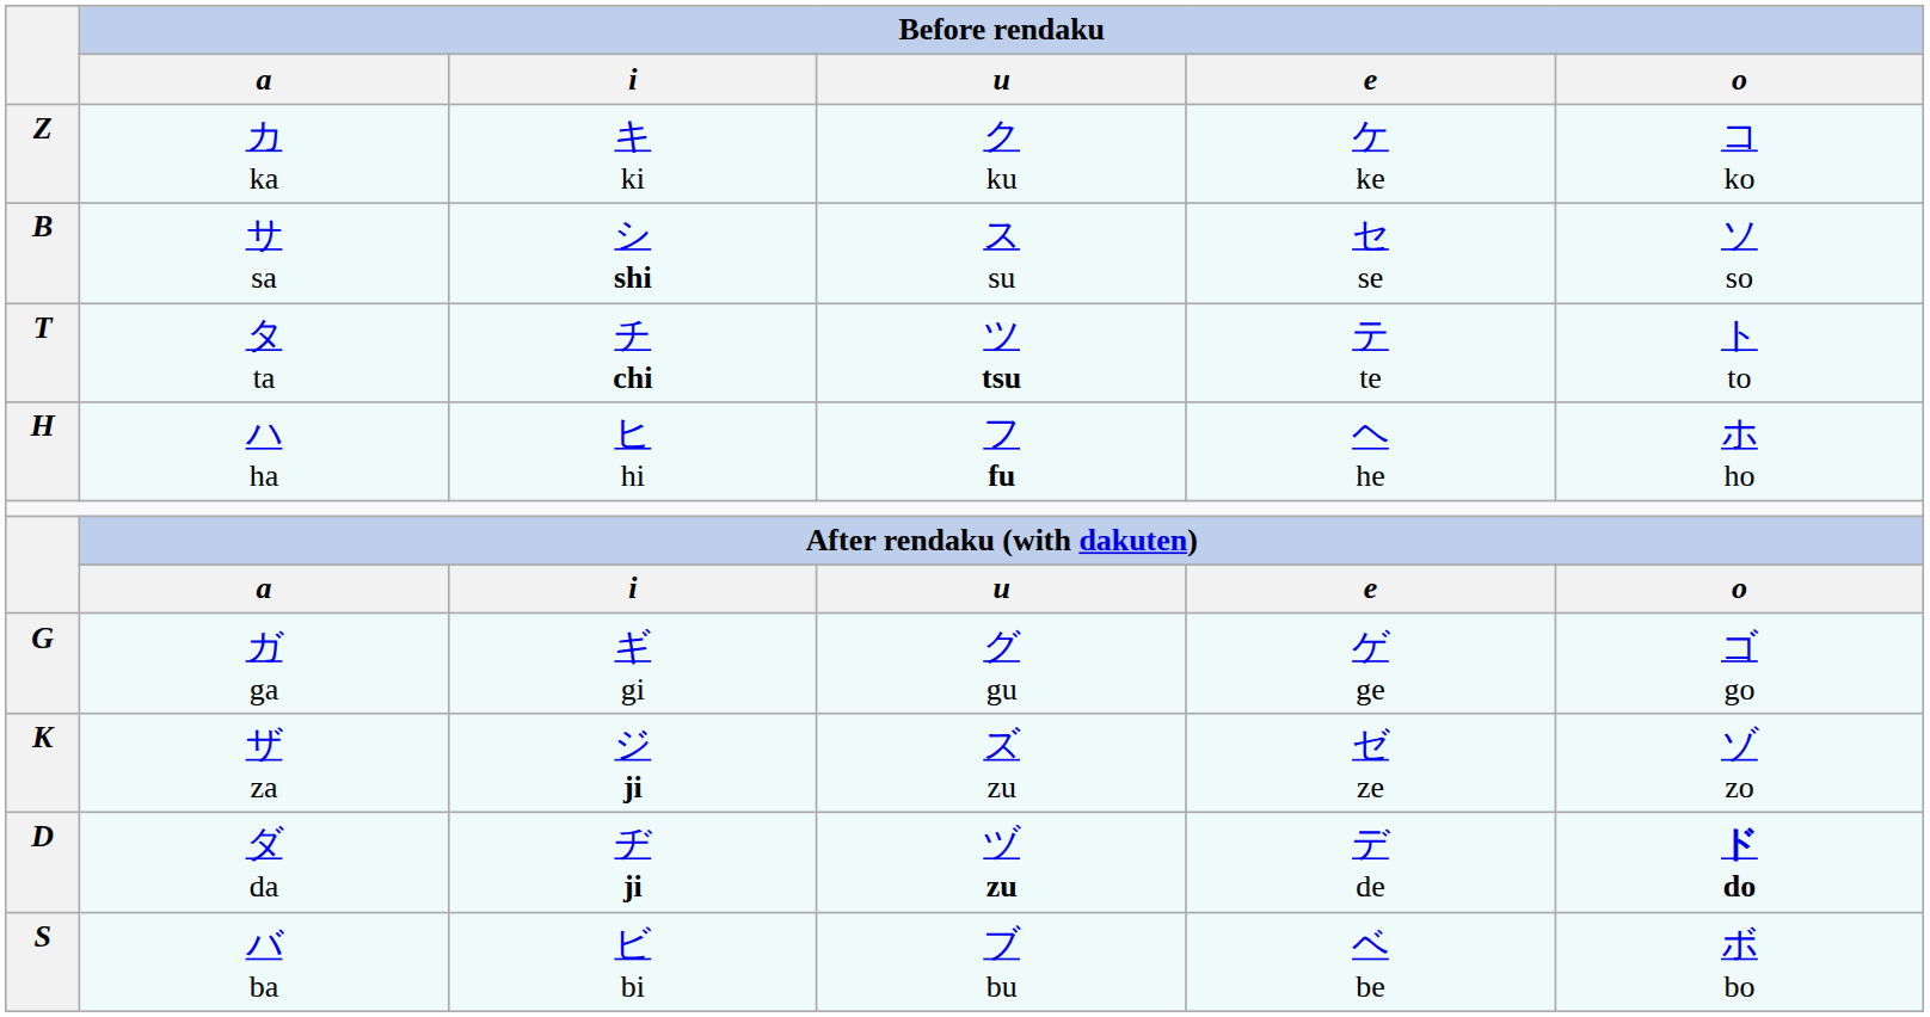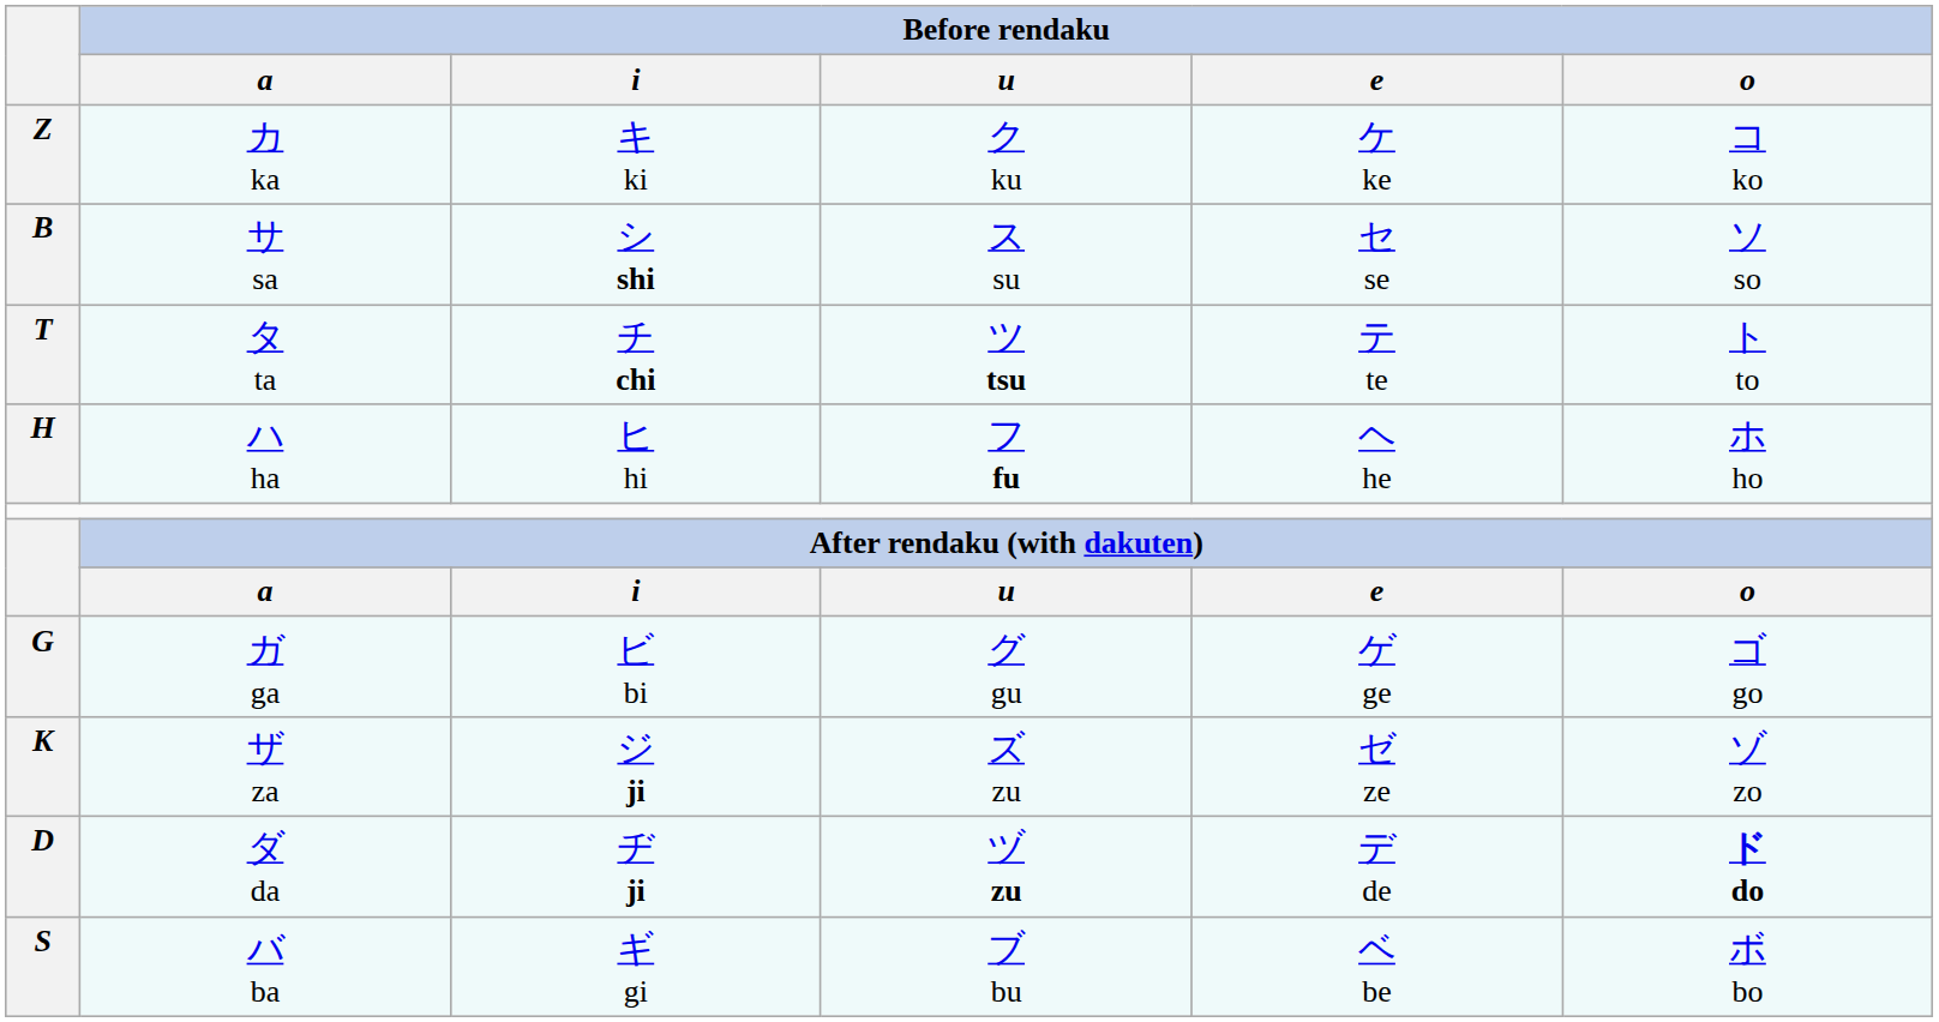ガ ga | Before rendaku / i: ギ gi -> ビ bi
バ ba | Before rendaku / i: ビ bi -> ギ gi
